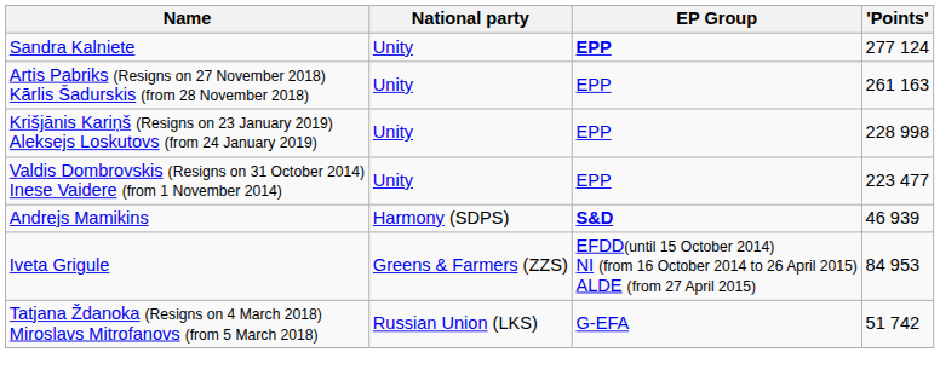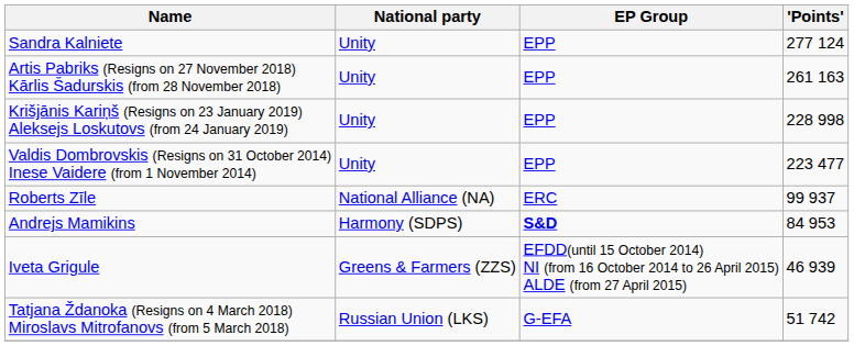Sandra Kalniete | EP Group: bold -> normal
+ row: Roberts Zīle | National Alliance (NA) | ERC | 99 937
Andrejs Mamikins | 'Points': 46 939 -> 84 953
Iveta Grigule | 'Points': 84 953 -> 46 939
